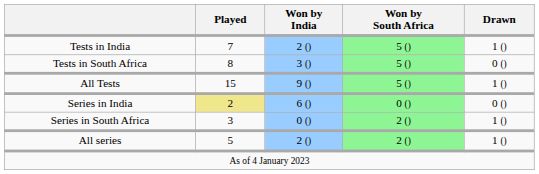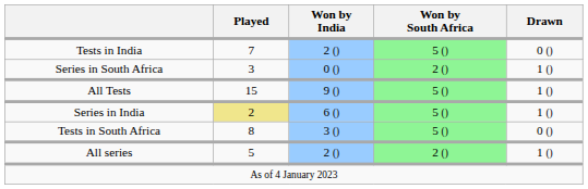Tests in India | Drawn: 1 () -> 0 ()
rows swapped: Tests in South Africa <-> Series in South Africa
Series in India | Won by South Africa: 0 () -> 5 ()
Series in India | Drawn: 0 () -> 1 ()
